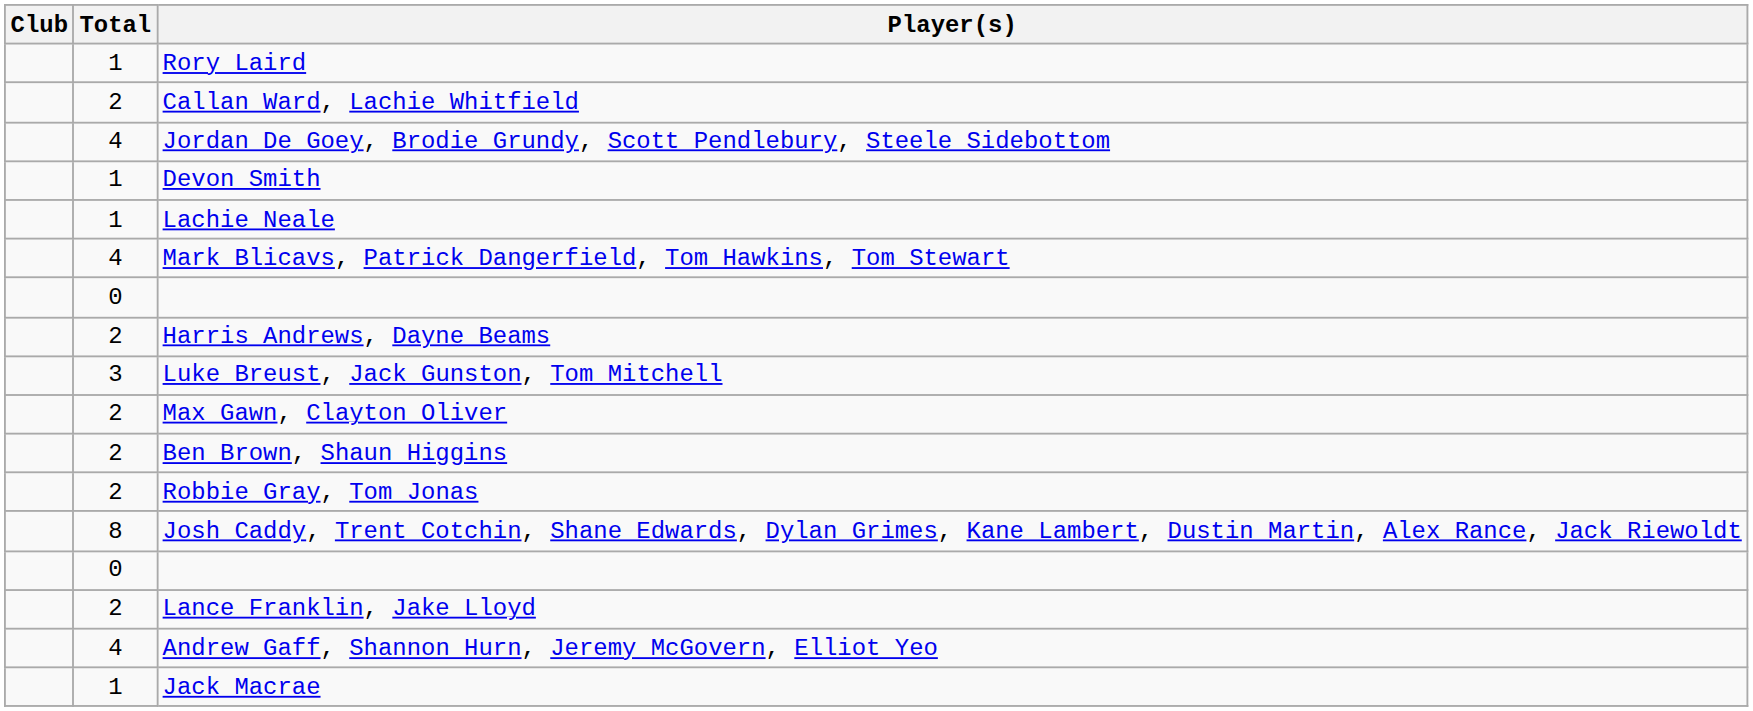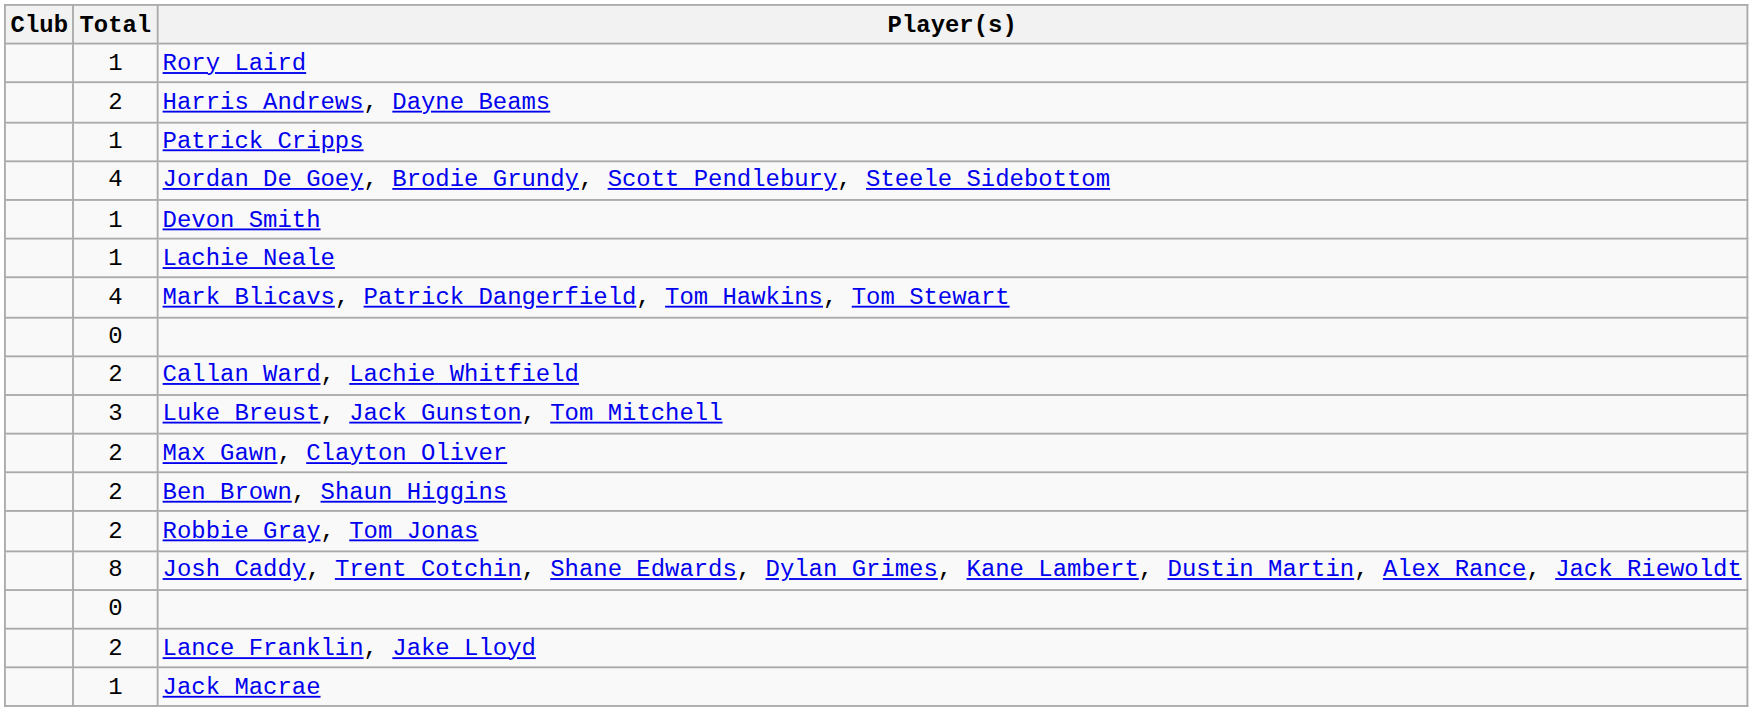rows swapped: Harris Andrews, Dayne Beams <-> Callan Ward, Lachie Whitfield
+ row: 1 | Patrick Cripps
- row: 4 | Andrew Gaff, Shannon Hurn, Jeremy McGovern, Elliot Yeo
